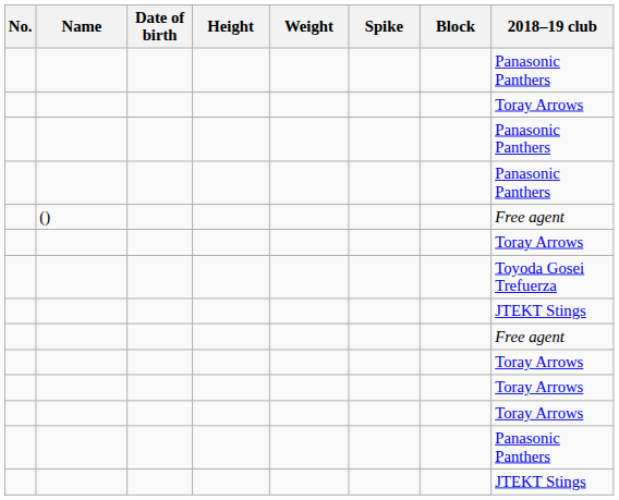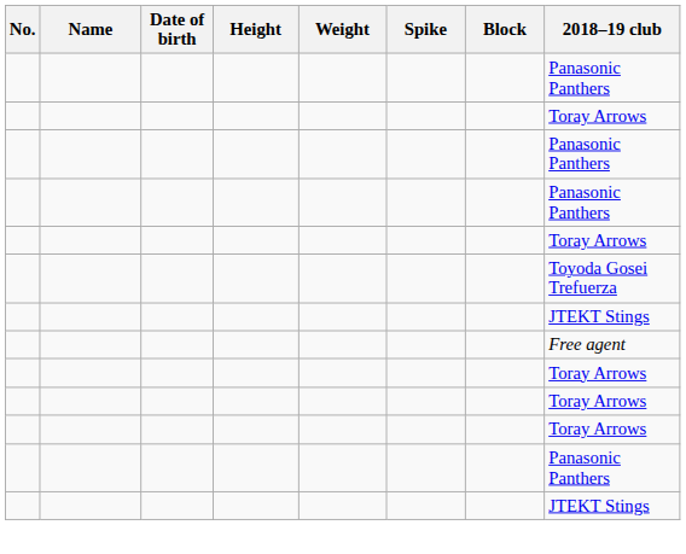- row: () | Free agent
